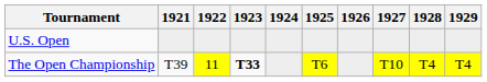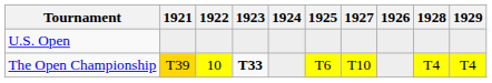columns swapped: 1926 <-> 1927
The Open Championship | 1921: no background -> gold background
The Open Championship | 1922: 11 -> 10
